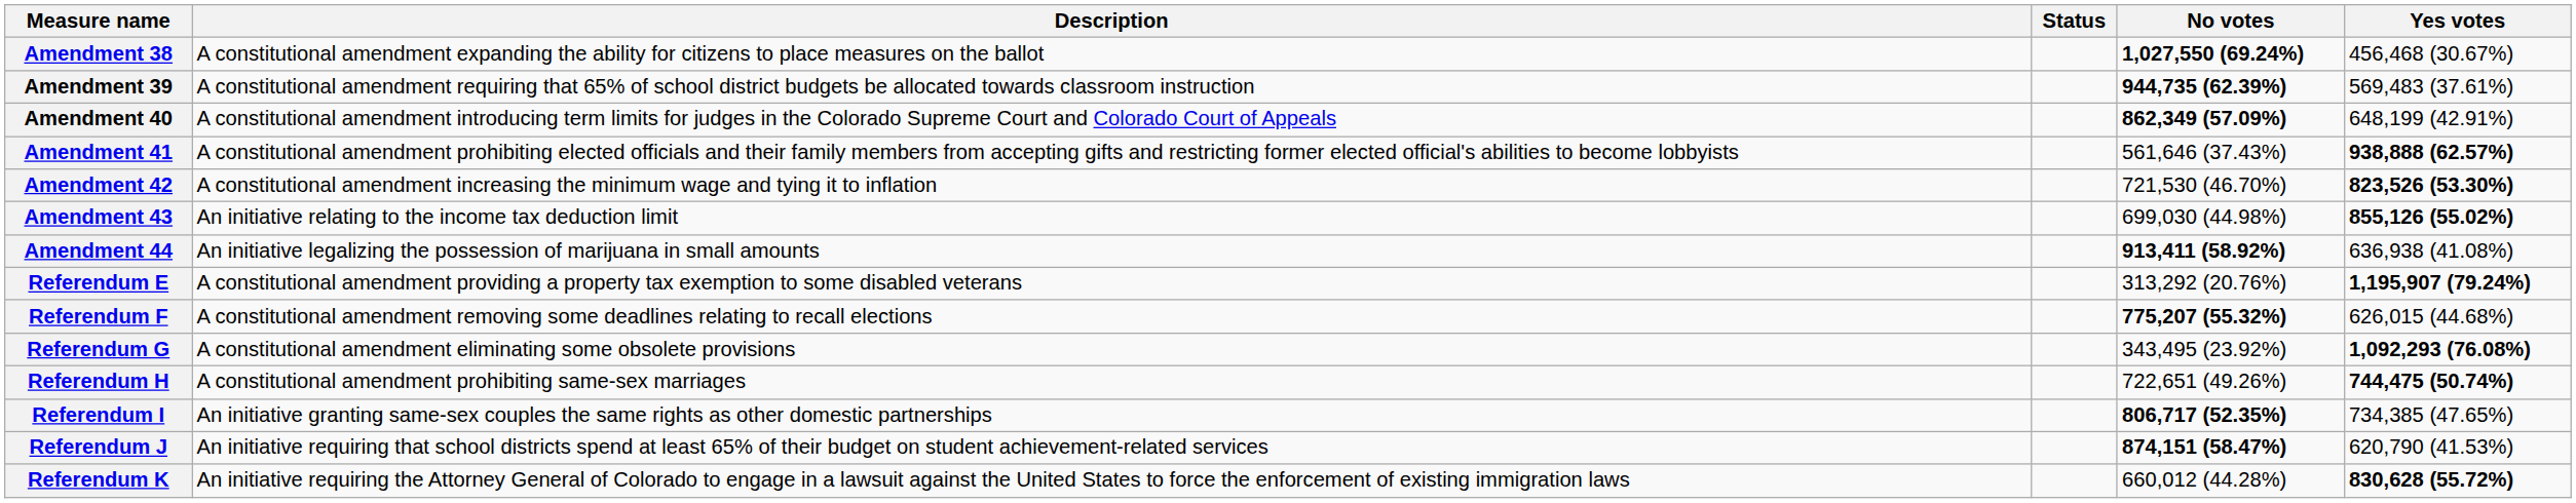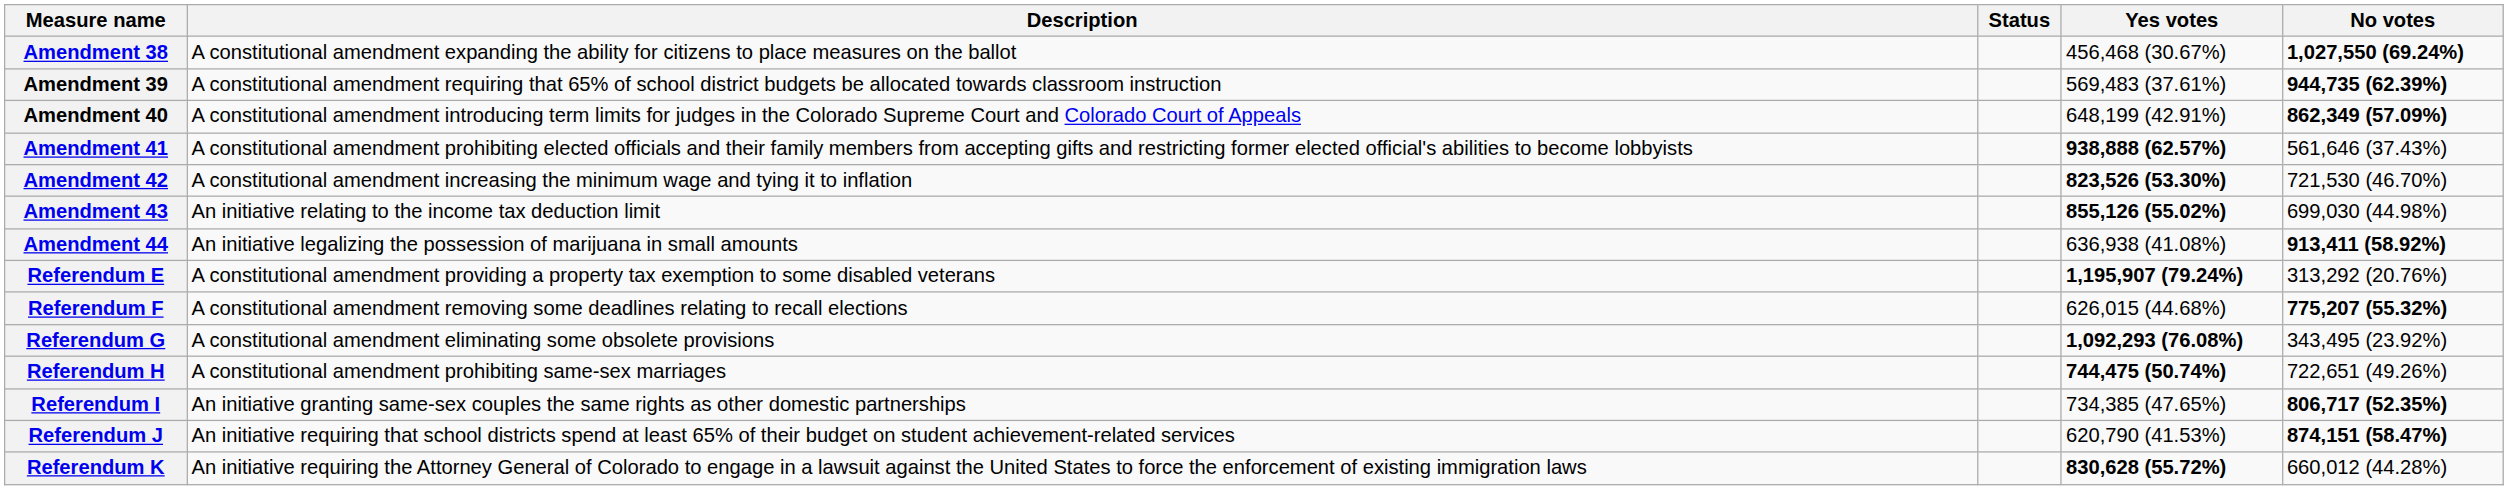columns swapped: Yes votes <-> No votes
